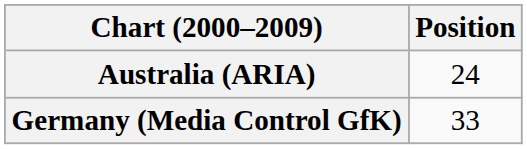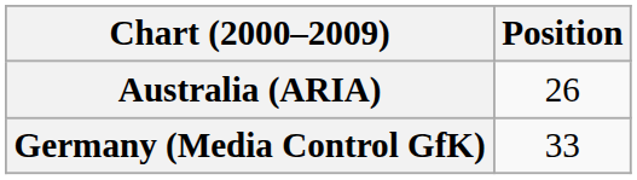Australia (ARIA) | Position: 24 -> 26
